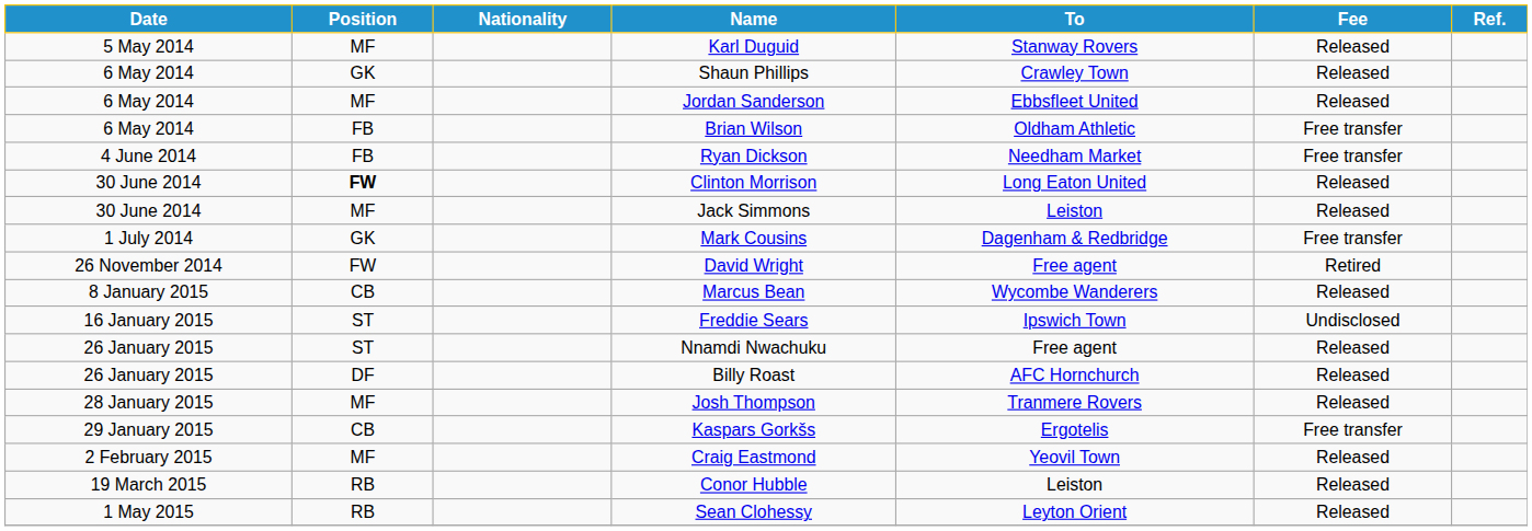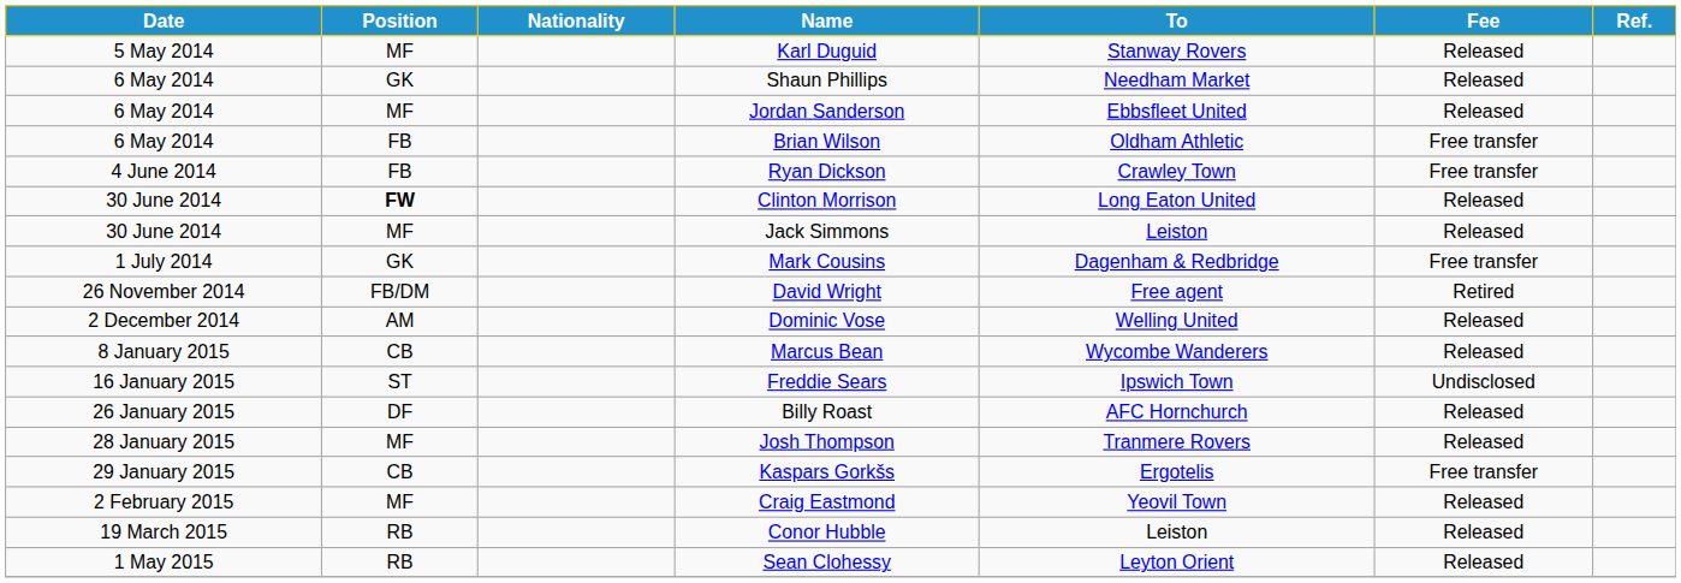Shaun Phillips | To: Crawley Town -> Needham Market
Ryan Dickson | To: Needham Market -> Crawley Town
David Wright | Position: FW -> FB/DM
+ row: 2 December 2014 | AM | Dominic Vose | Welling United | Released
- row: 26 January 2015 | ST | Nnamdi Nwachuku | Free agent | Released
